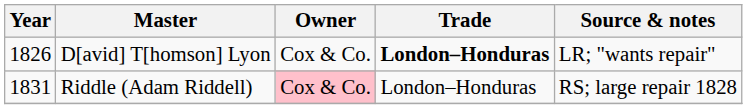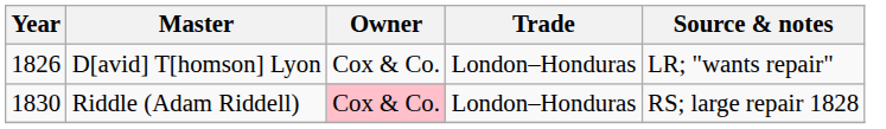D[avid] T[homson] Lyon | Trade: bold -> normal
Riddle (Adam Riddell) | Year: 1831 -> 1830
